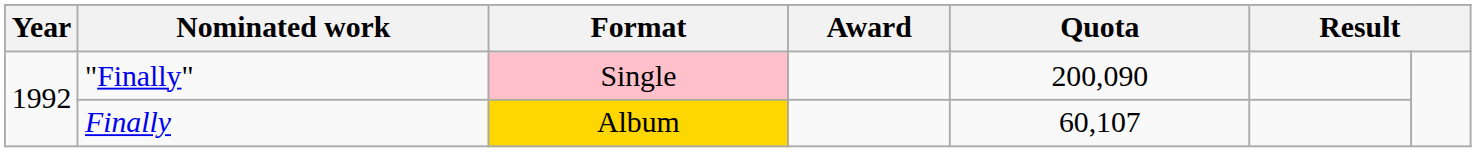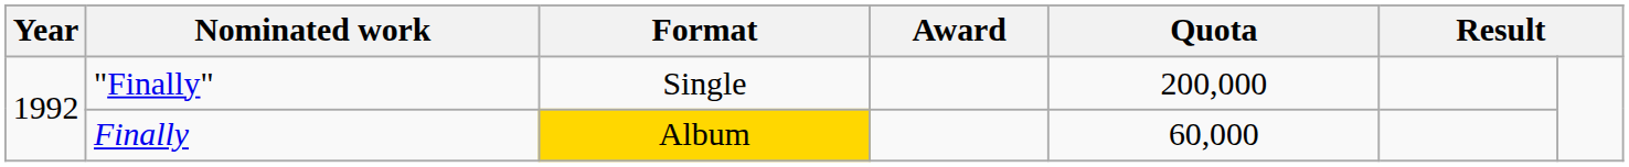"Finally" | Format: pink background -> no background
"Finally" | Quota: 200,090 -> 200,000
Finally | Quota: 60,107 -> 60,000
